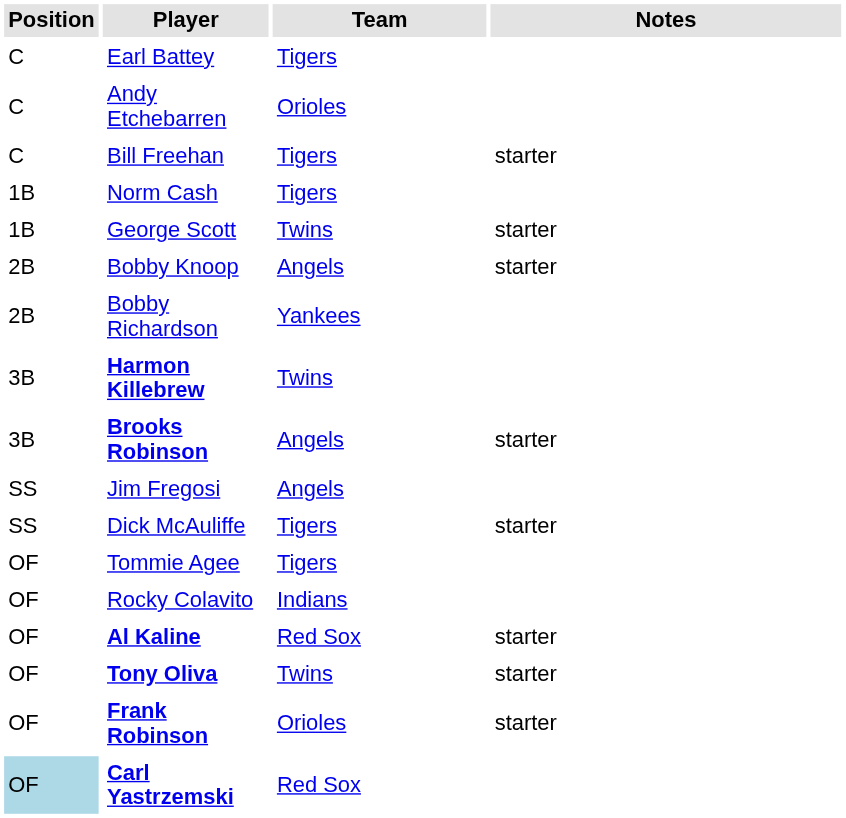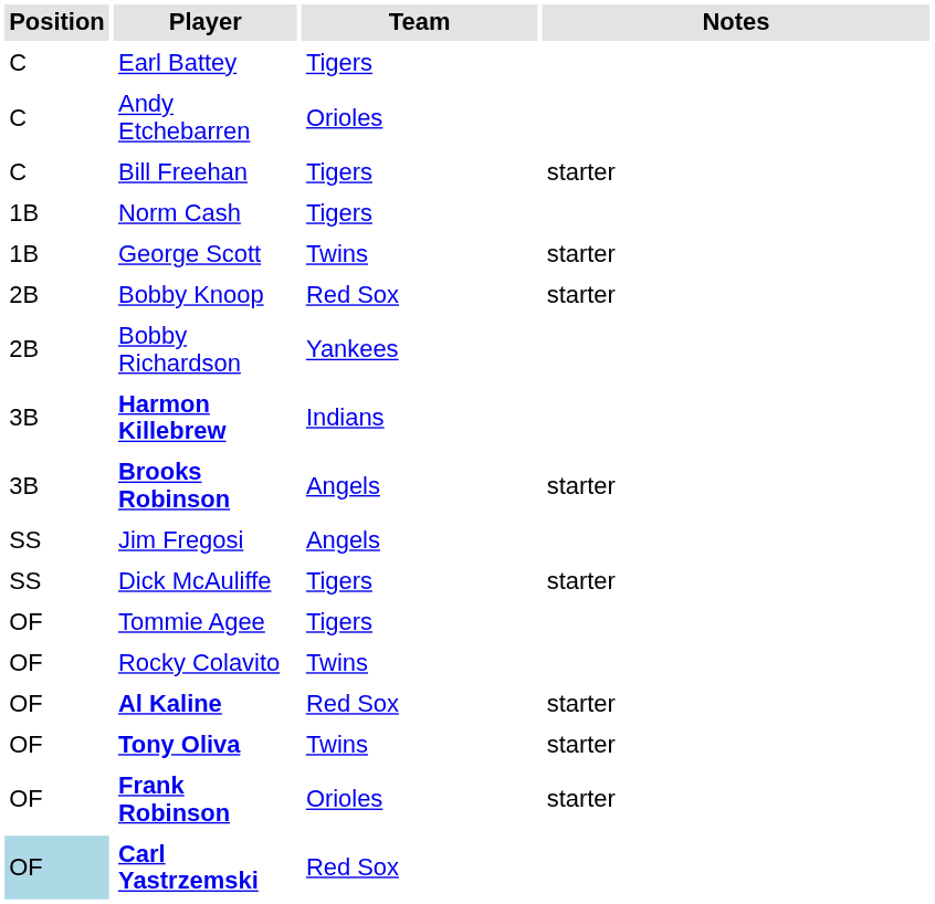Bobby Knoop | Team: Angels -> Red Sox
Harmon Killebrew | Team: Twins -> Indians
Rocky Colavito | Team: Indians -> Twins
